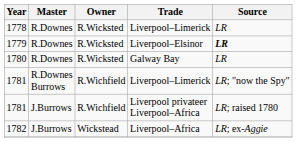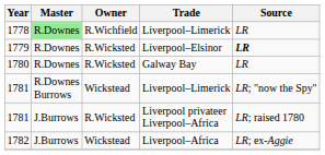1778 | Master: no background -> lightgreen background
1778 | Owner: R.Wicksted -> R.Wichfield
1781 / Liverpool–Limerick | Owner: R.Wichfield -> Wickstead
1781 / Liverpool privateer Liverpool–Africa | Owner: R.Wichfield -> R.Wicksted
